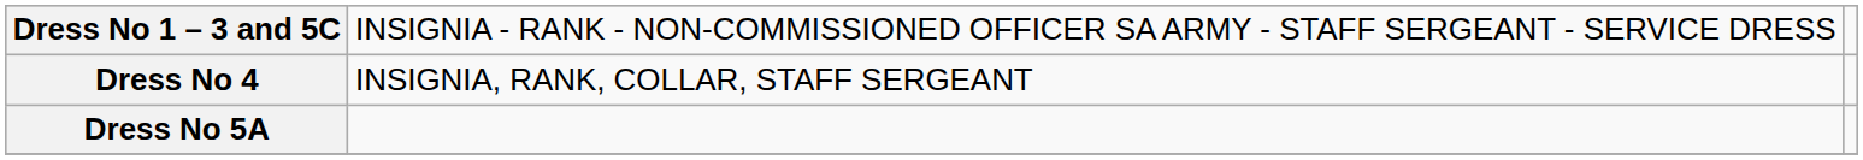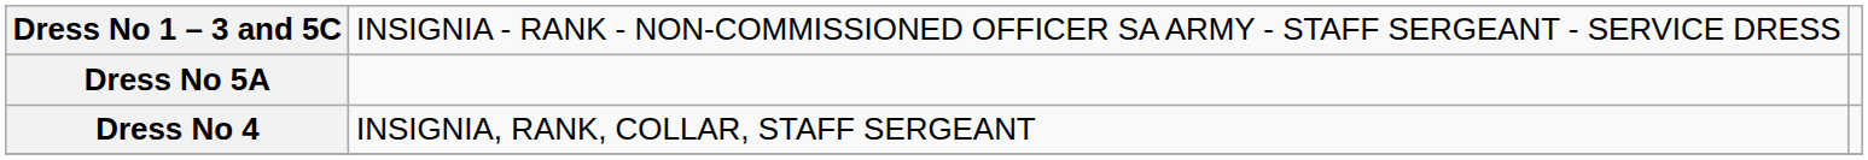rows swapped: Dress No 5A <-> Dress No 4
